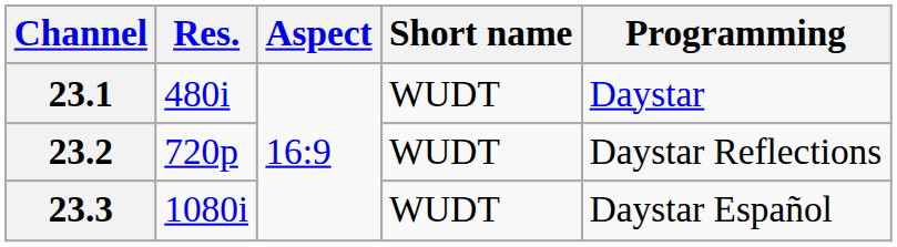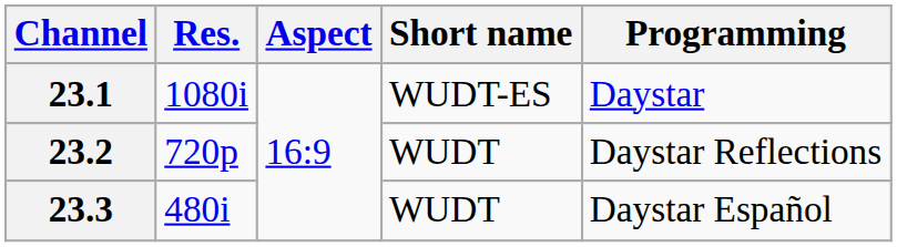23.1 | Res.: 480i -> 1080i
23.1 | Short name: WUDT -> WUDT-ES
23.3 | Res.: 1080i -> 480i
